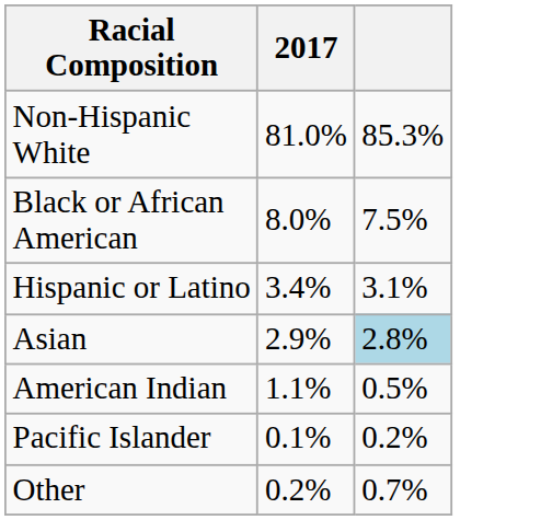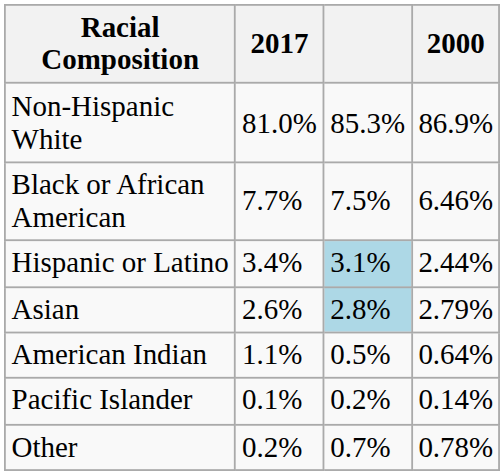+ column: 2000 | 86.9% | 6.46% | 2.44% | 2.79% | 0.64% | 0.14% | 0.78%
Black or African American | 2017: 8.0% -> 7.7%
Hispanic or Latino | column 3: no background -> lightblue background
Asian | 2017: 2.9% -> 2.6%
